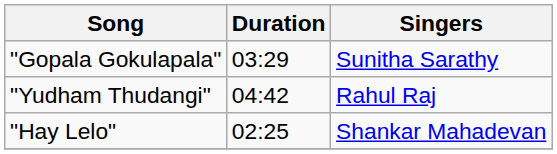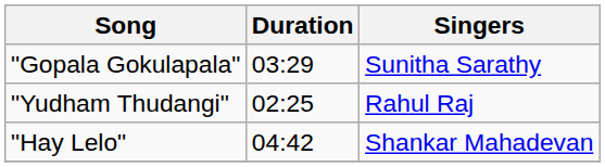"Yudham Thudangi" | Duration: 04:42 -> 02:25
"Hay Lelo" | Duration: 02:25 -> 04:42
